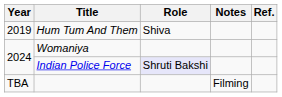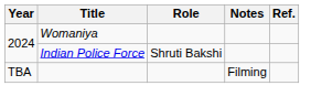- row: 2019 | Hum Tum And Them | Shiva
Indian Police Force | Role: lavender background -> no background
